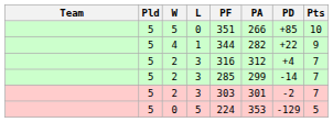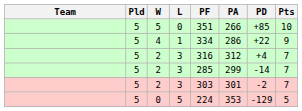4 | PF: 344 -> 334
4 | PA: 282 -> 286
